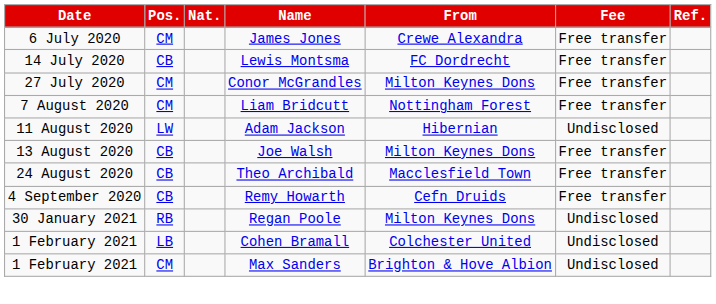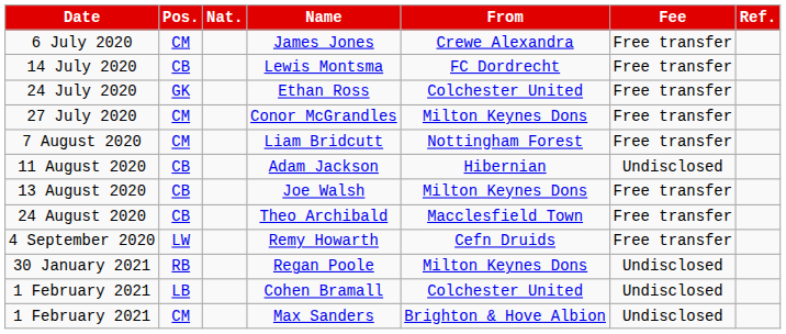+ row: 24 July 2020 | GK | Ethan Ross | Colchester United | Free transfer
Adam Jackson | Pos.: LW -> CB
Remy Howarth | Pos.: CB -> LW
